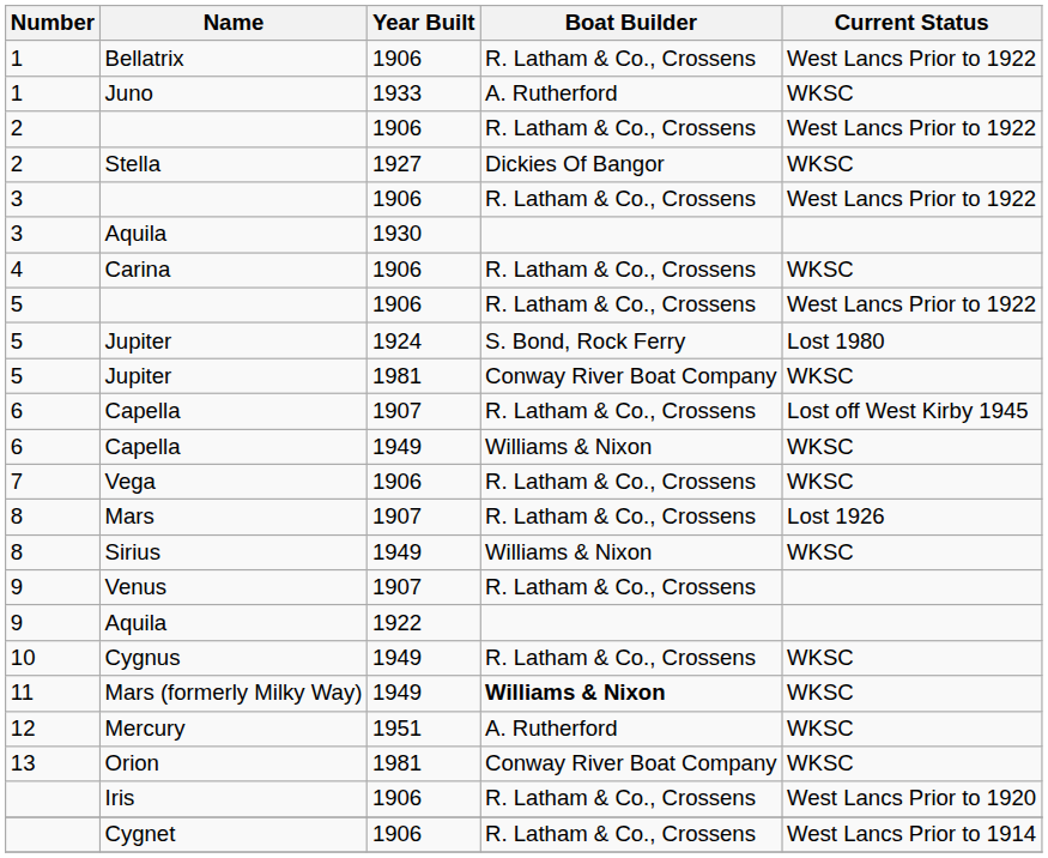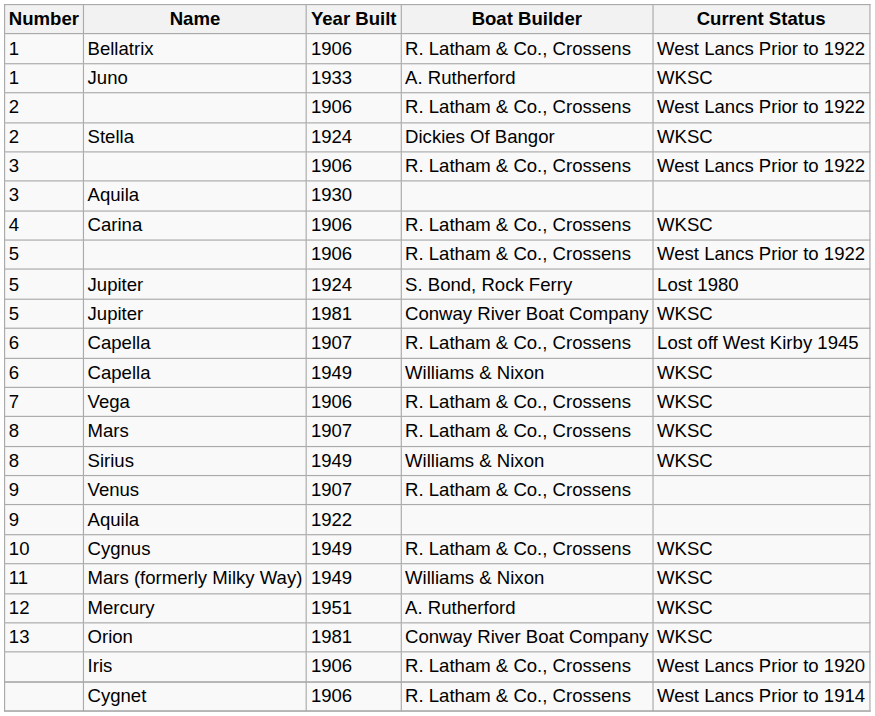Stella | Year Built: 1927 -> 1924
Mars | Current Status: Lost 1926 -> WKSC
Mars (formerly Milky Way) | Boat Builder: bold -> normal
